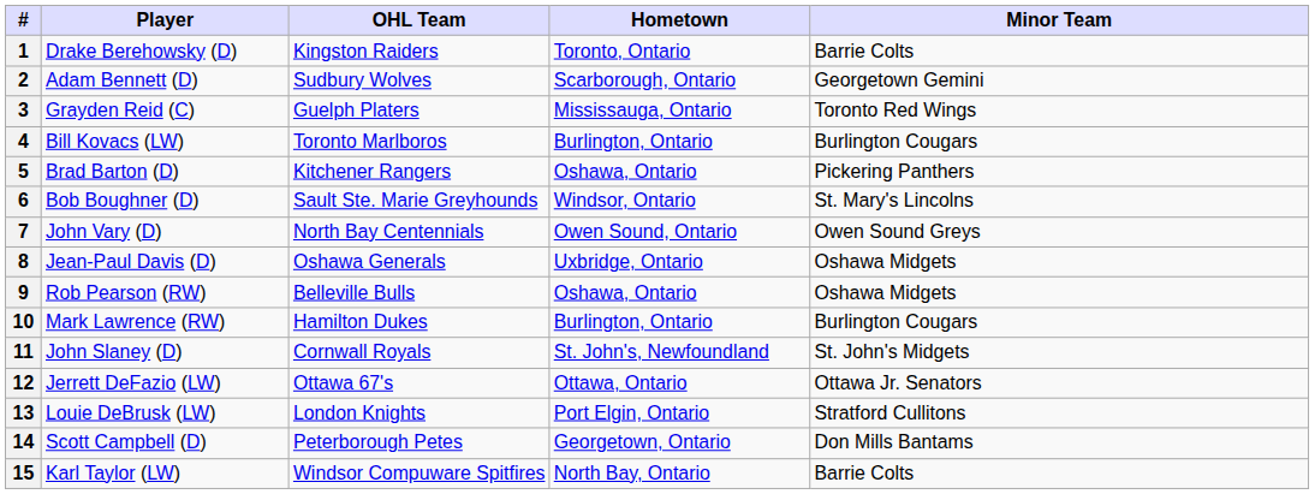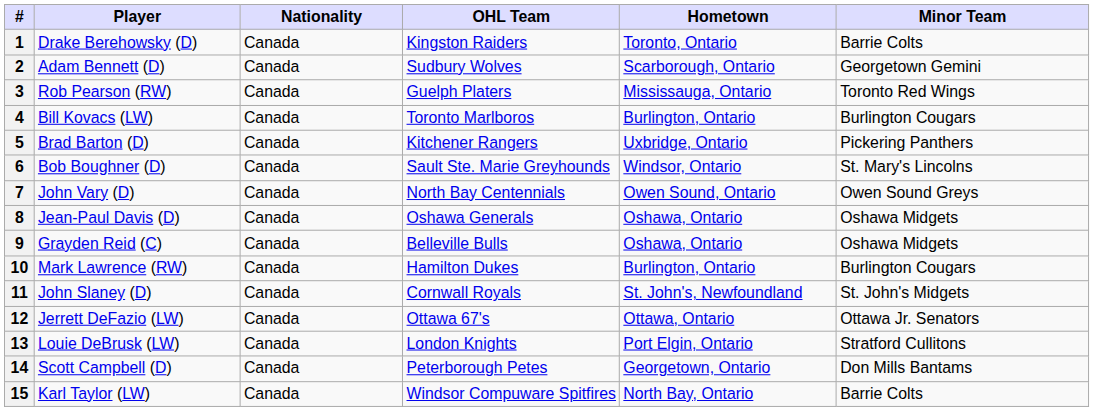+ column: Nationality | Canada | Canada | Canada | Canada | Canada | Canada | Canada | Canada | Canada | Canada | Canada | Canada | Canada | Canada | Canada
3 | Player: Grayden Reid (C) -> Rob Pearson (RW)
5 | Hometown: Oshawa, Ontario -> Uxbridge, Ontario
8 | Hometown: Uxbridge, Ontario -> Oshawa, Ontario
9 | Player: Rob Pearson (RW) -> Grayden Reid (C)
